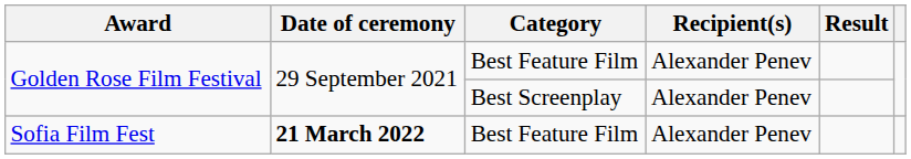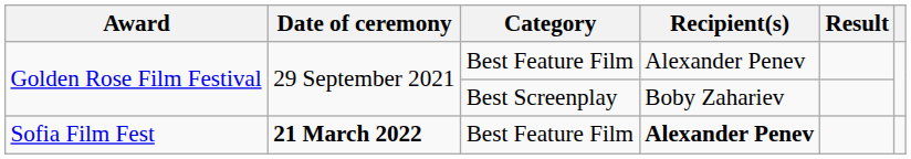Golden Rose Film Festival / Best Screenplay | Recipient(s): Alexander Penev -> Boby Zahariev
Sofia Film Fest | Recipient(s): normal -> bold
